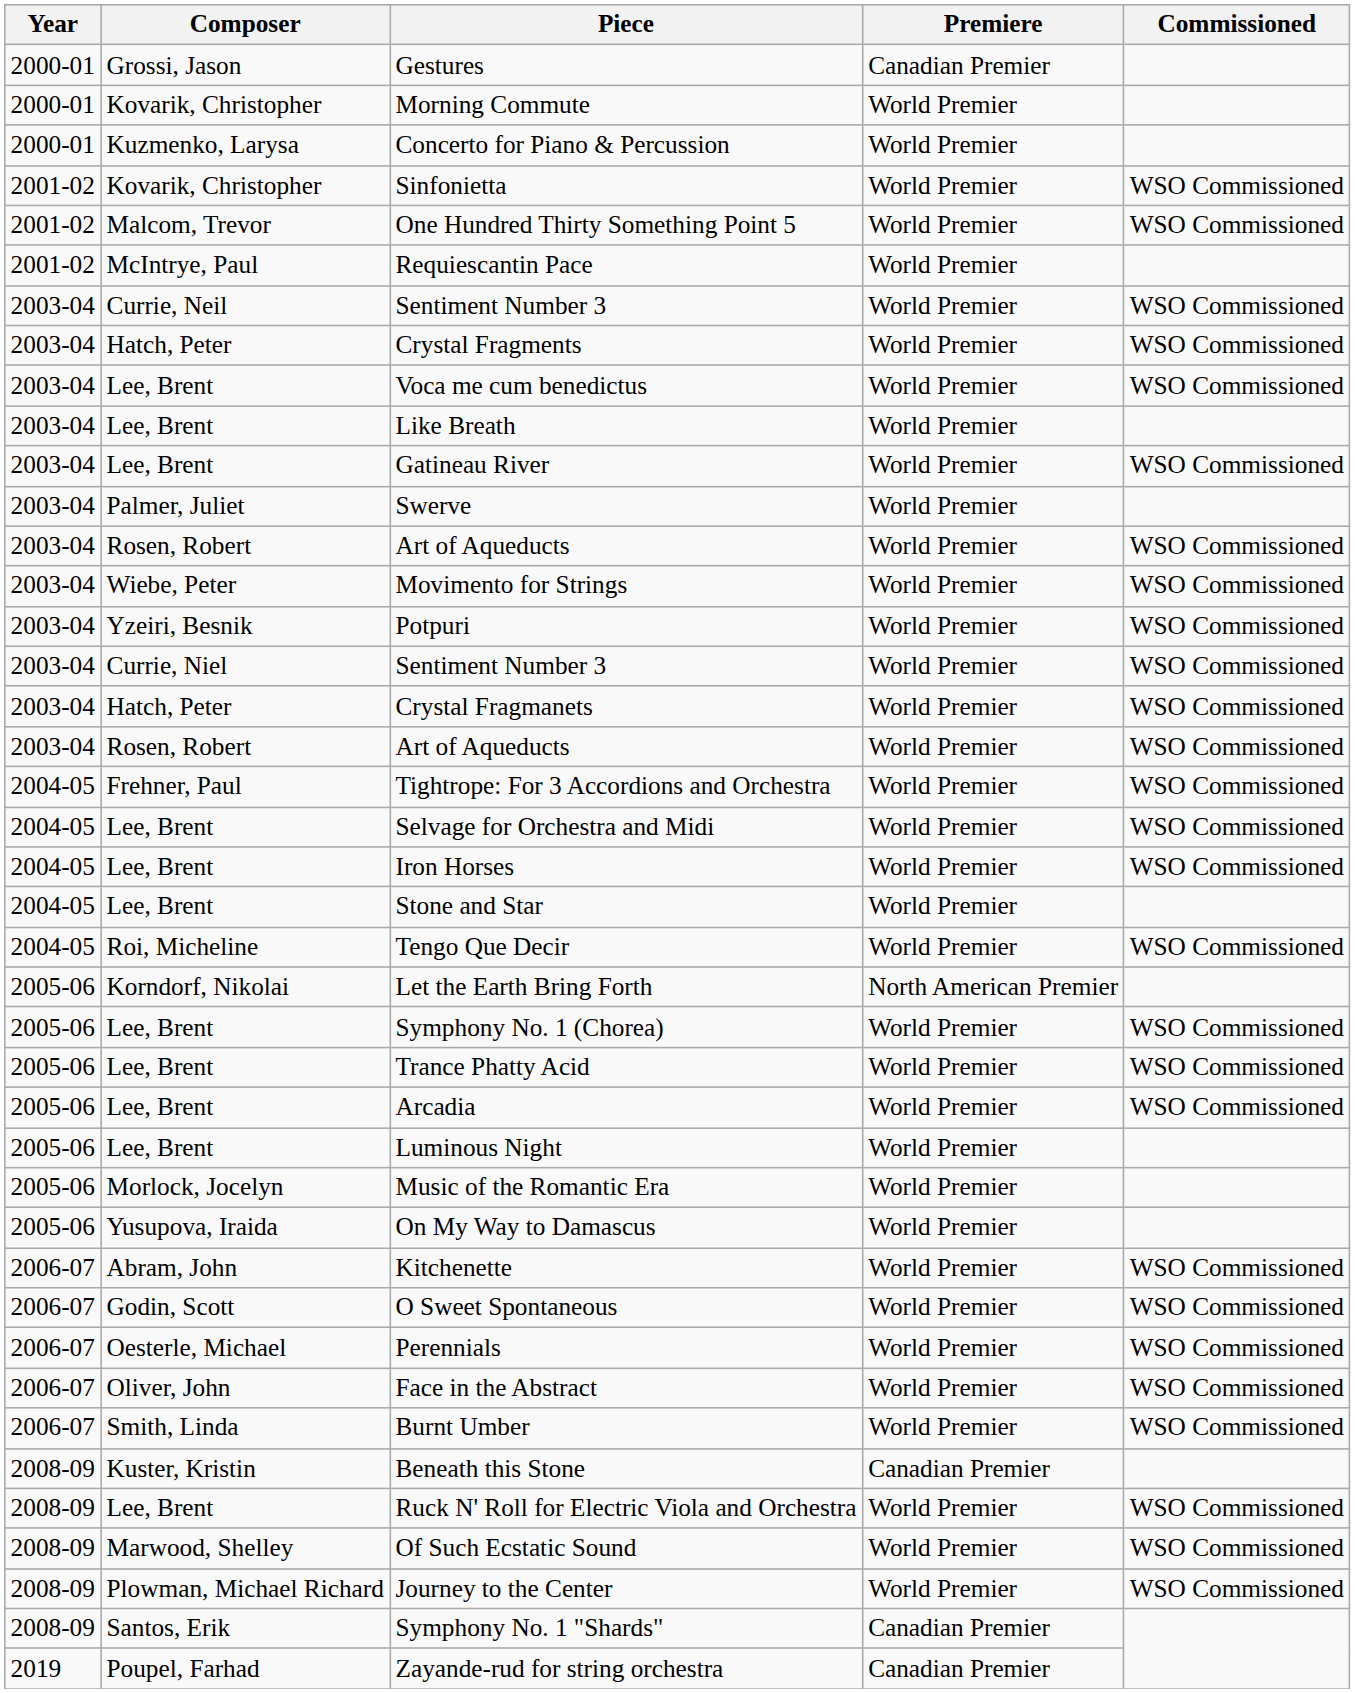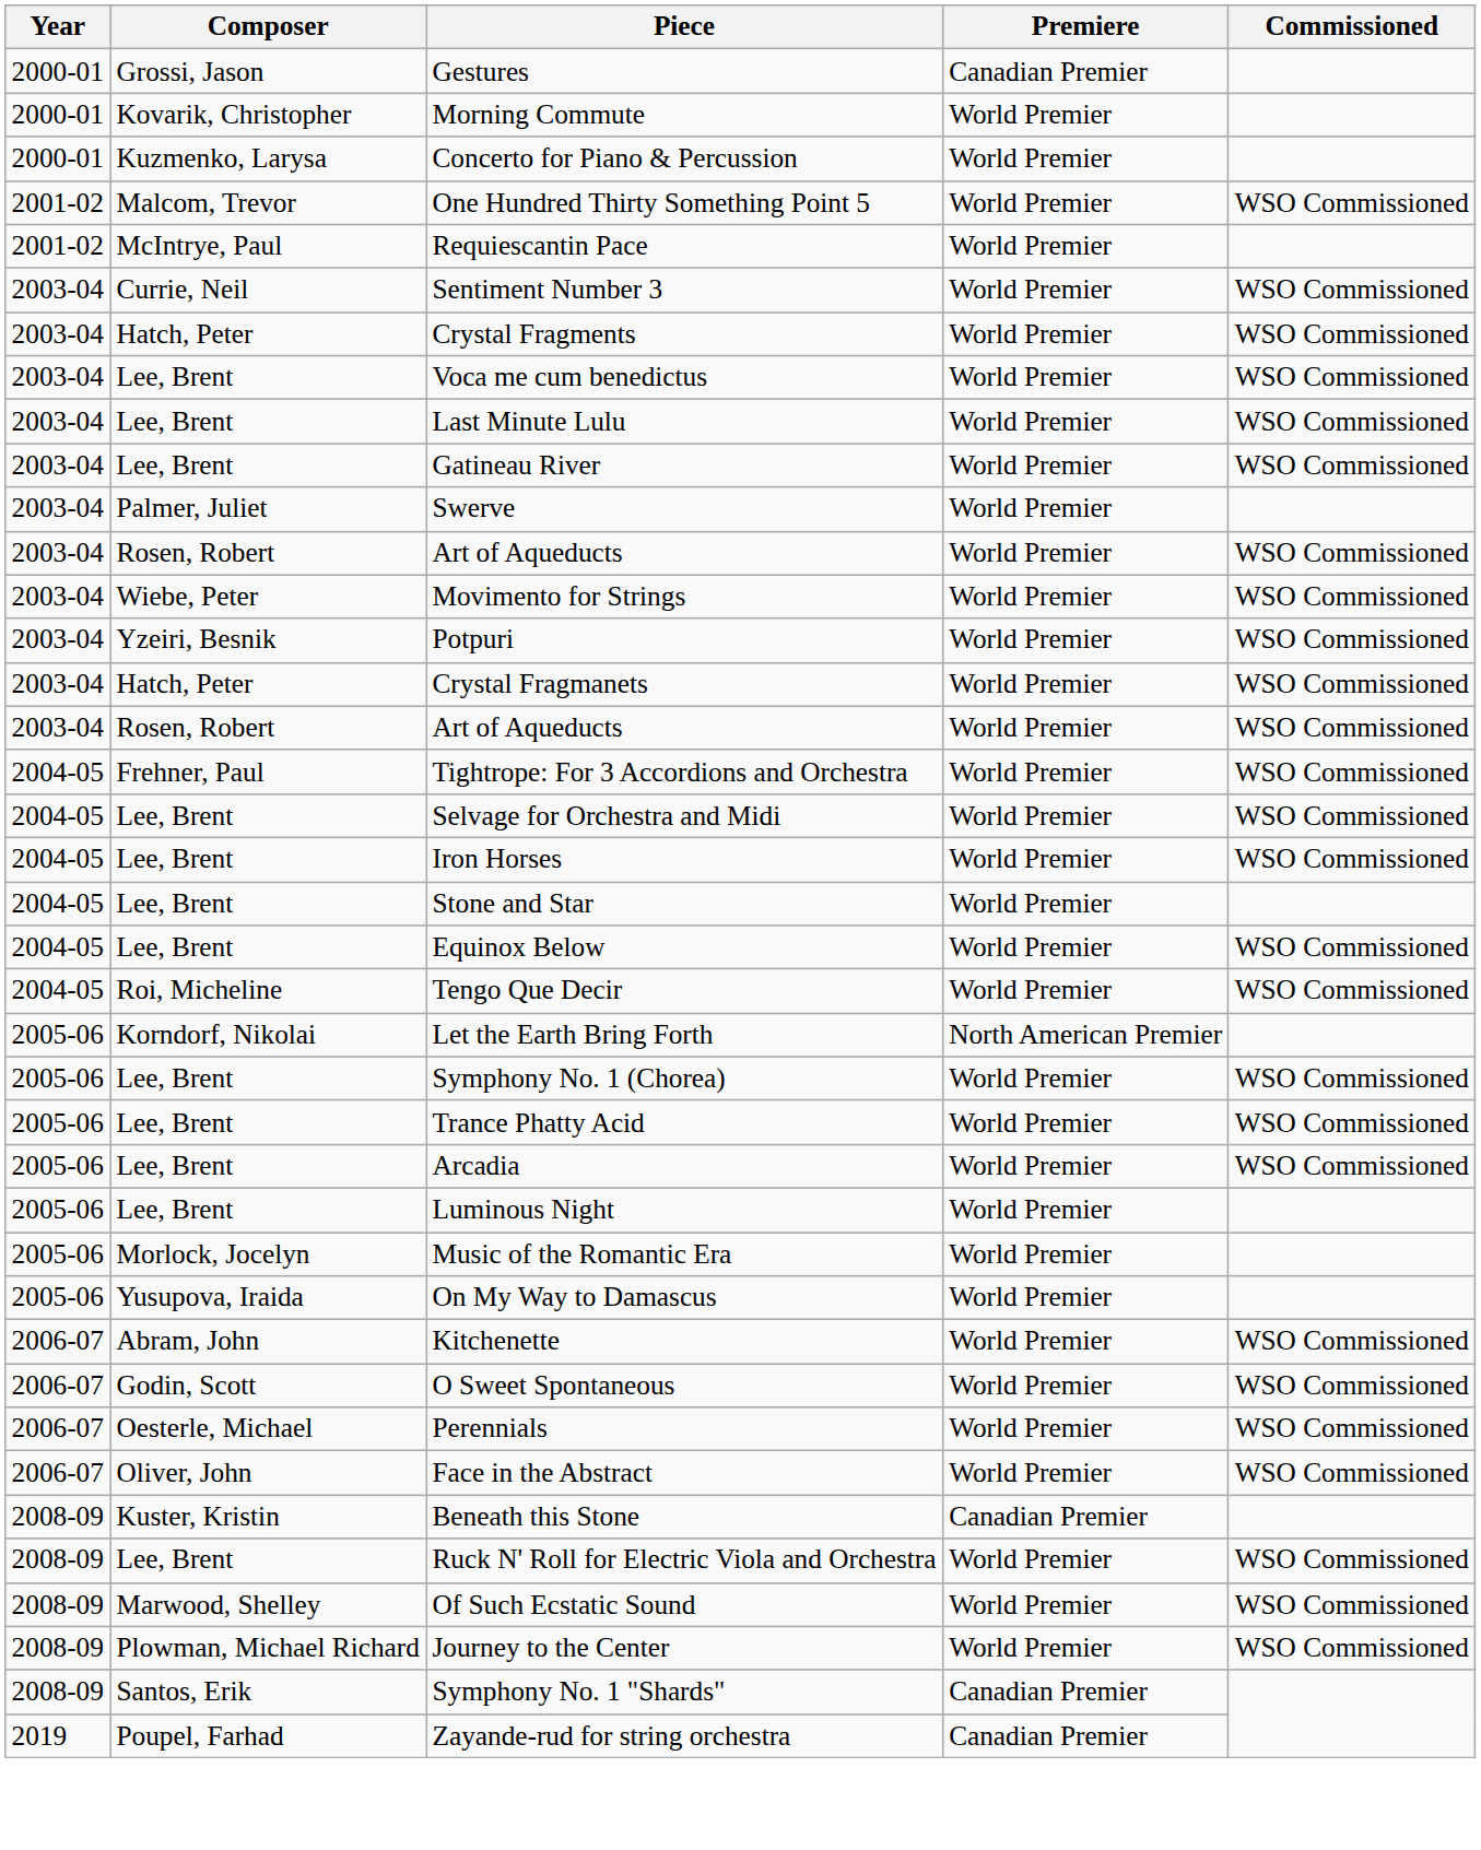- row: 2001-02 | Kovarik, Christopher | Sinfonietta | World Premier | WSO Commissioned
- row: 2003-04 | Lee, Brent | Like Breath | World Premier
+ row: 2003-04 | Lee, Brent | Last Minute Lulu | World Premier | WSO Commissioned
- row: 2003-04 | Currie, Niel | Sentiment Number 3 | World Premier | WSO Commissioned
+ row: 2004-05 | Lee, Brent | Equinox Below | World Premier | WSO Commissioned
- row: 2006-07 | Smith, Linda | Burnt Umber | World Premier | WSO Commissioned
